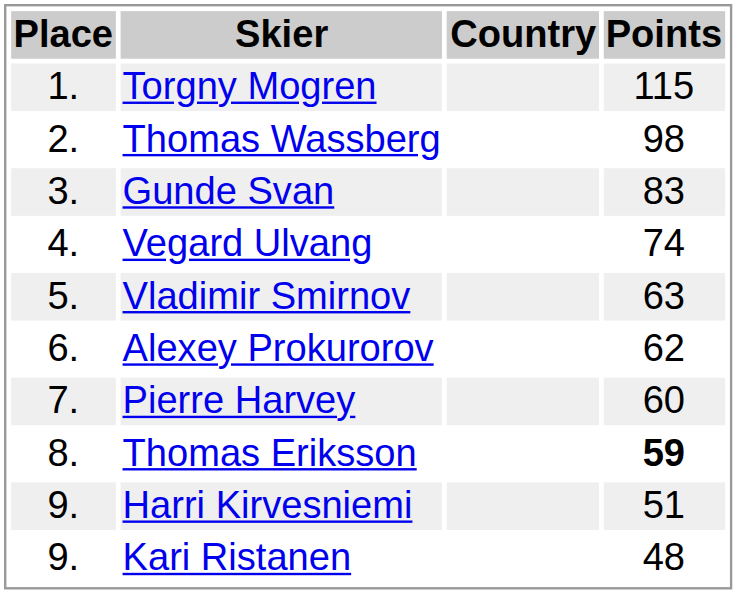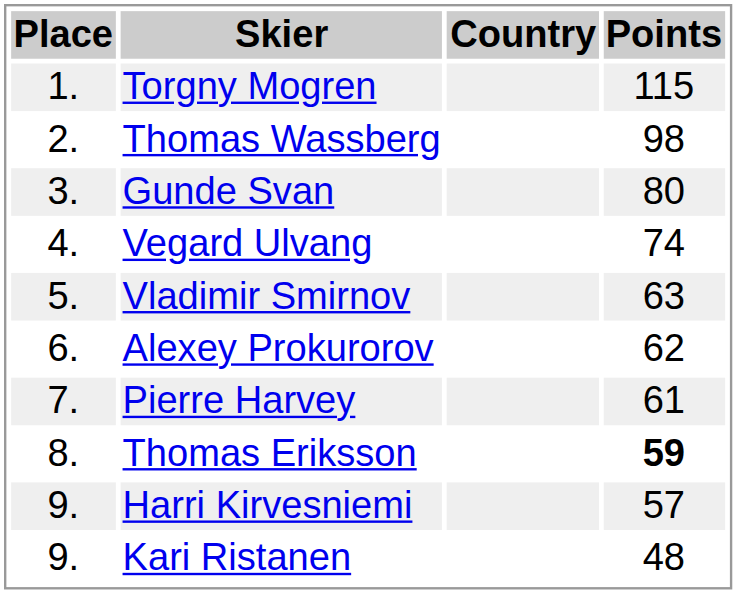Gunde Svan | Points: 83 -> 80
Pierre Harvey | Points: 60 -> 61
Harri Kirvesniemi | Points: 51 -> 57
